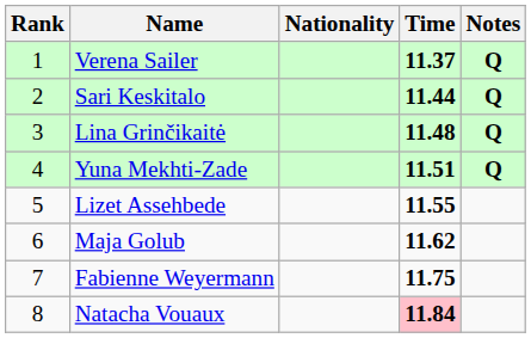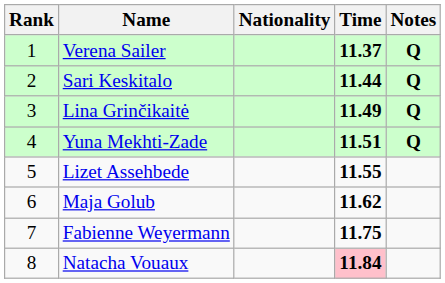Lina Grinčikaitė | Time: 11.48 -> 11.49
